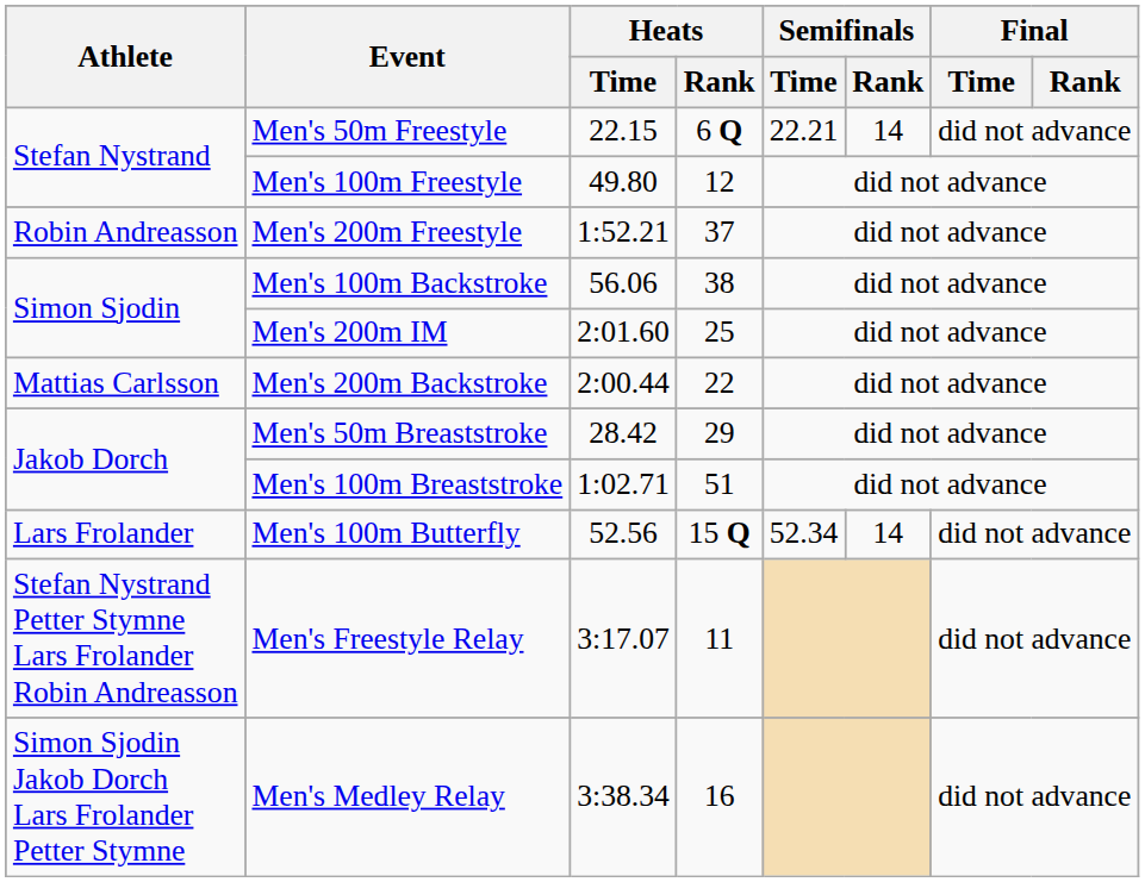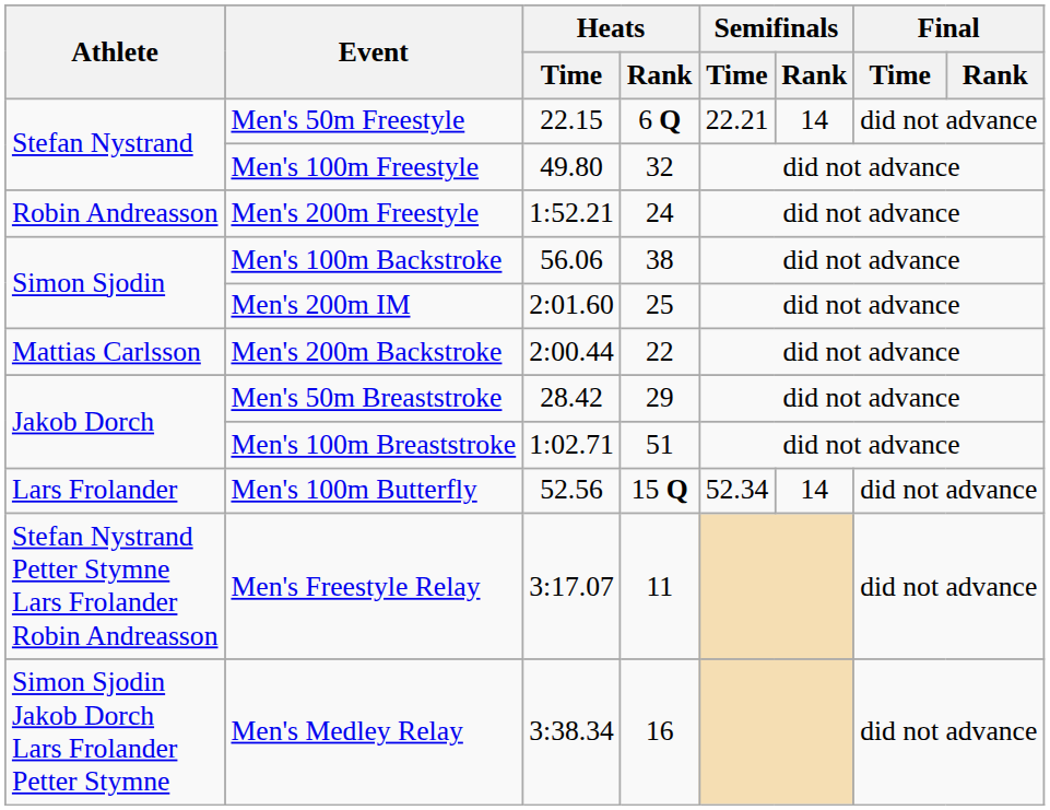Men's 100m Freestyle | Heats / Rank: 12 -> 32
Men's 200m Freestyle | Heats / Rank: 37 -> 24
